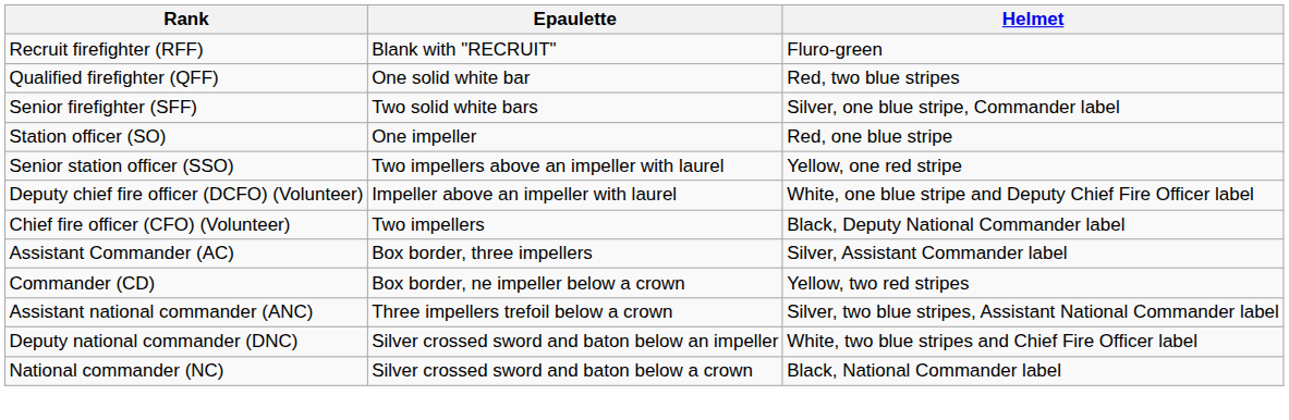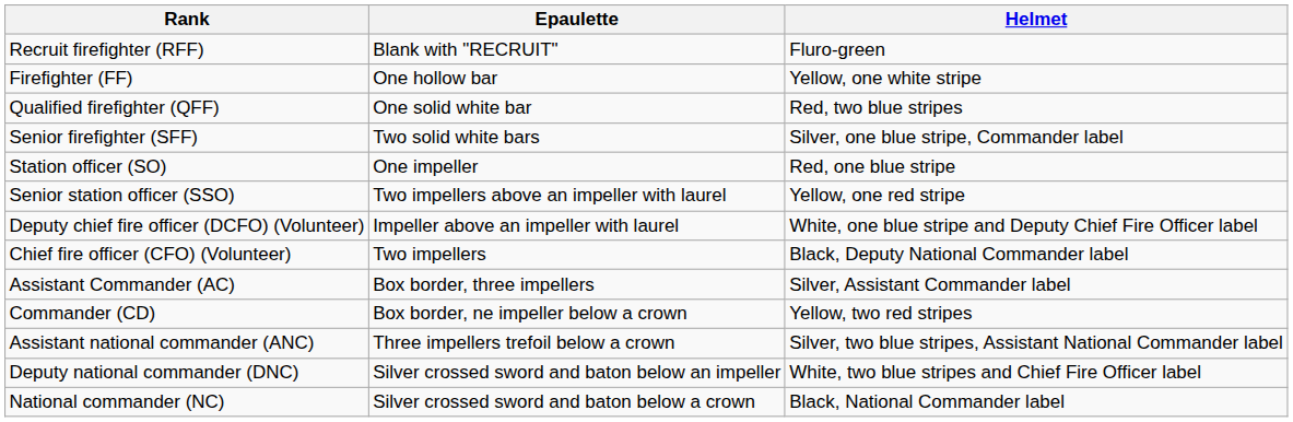+ row: Firefighter (FF) | One hollow bar | Yellow, one white stripe
